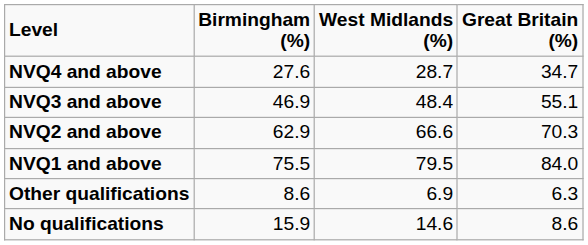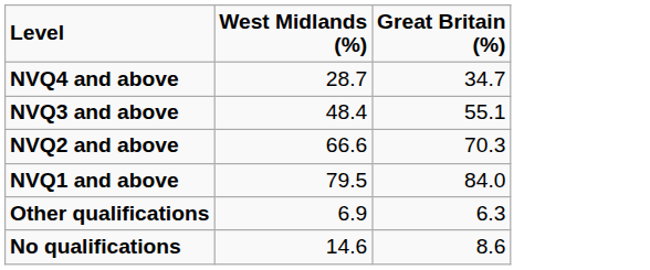- column: Birmingham (%) | 27.6 | 46.9 | 62.9 | 75.5 | 8.6 | 15.9
